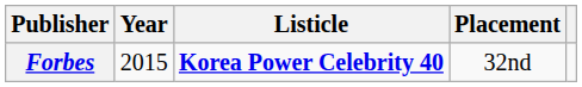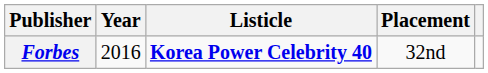Forbes | Year: 2015 -> 2016
